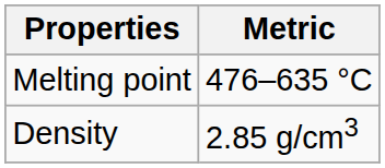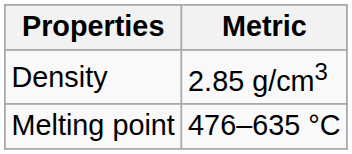rows swapped: Density <-> Melting point
